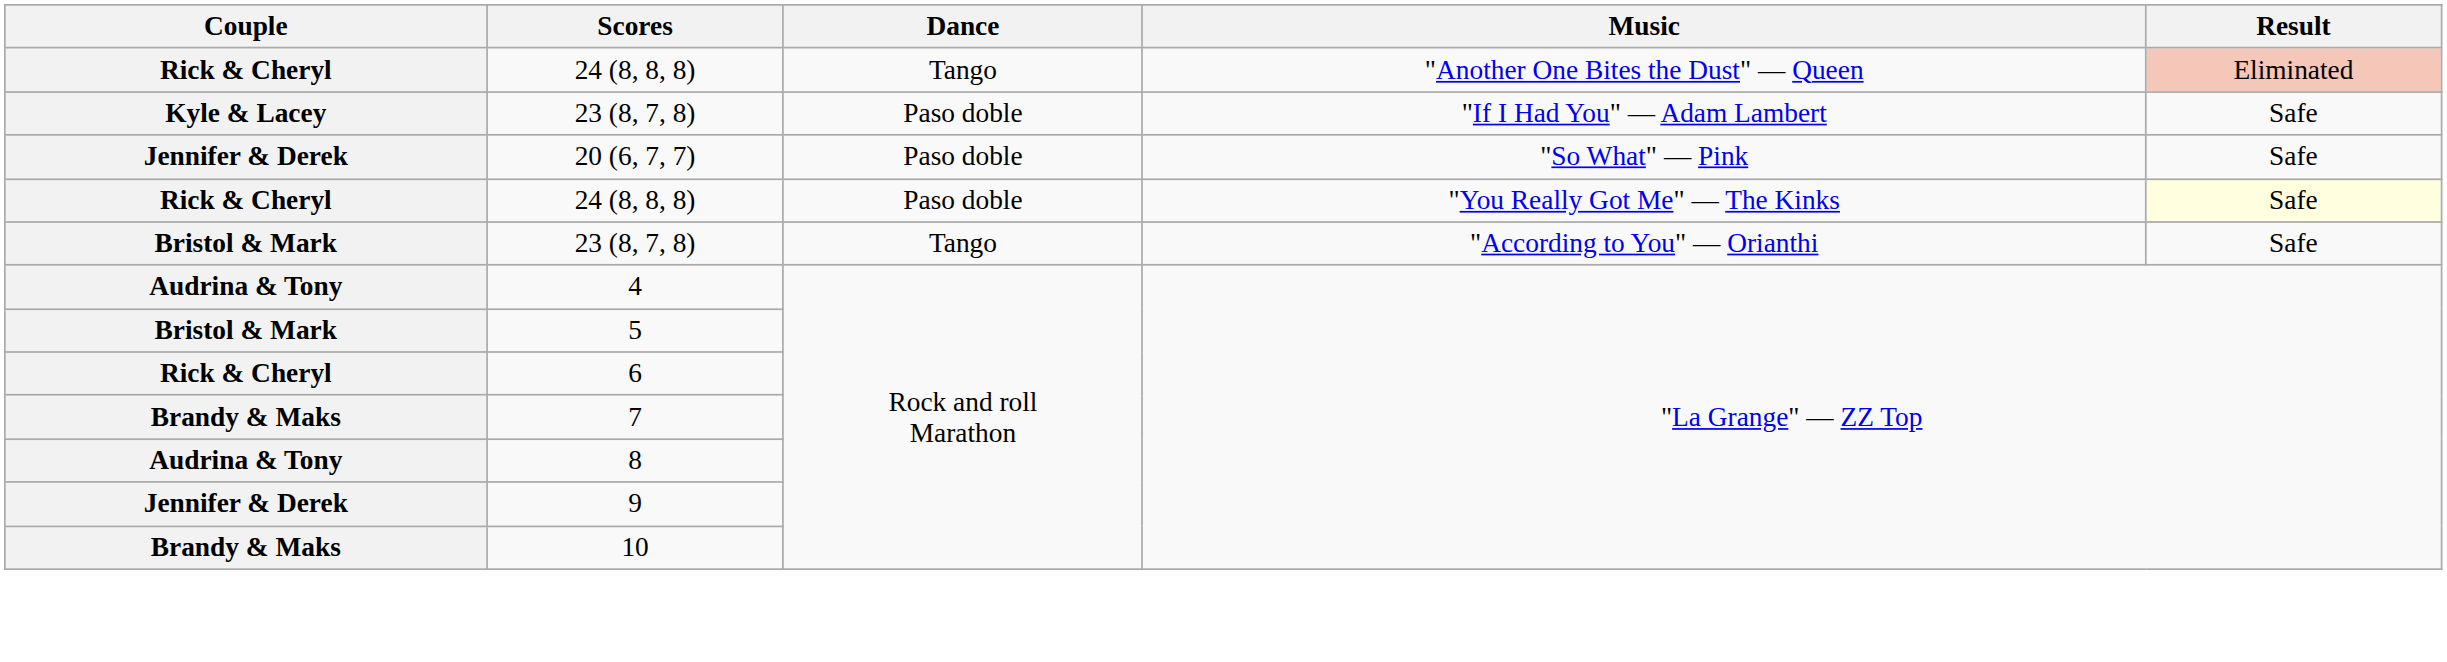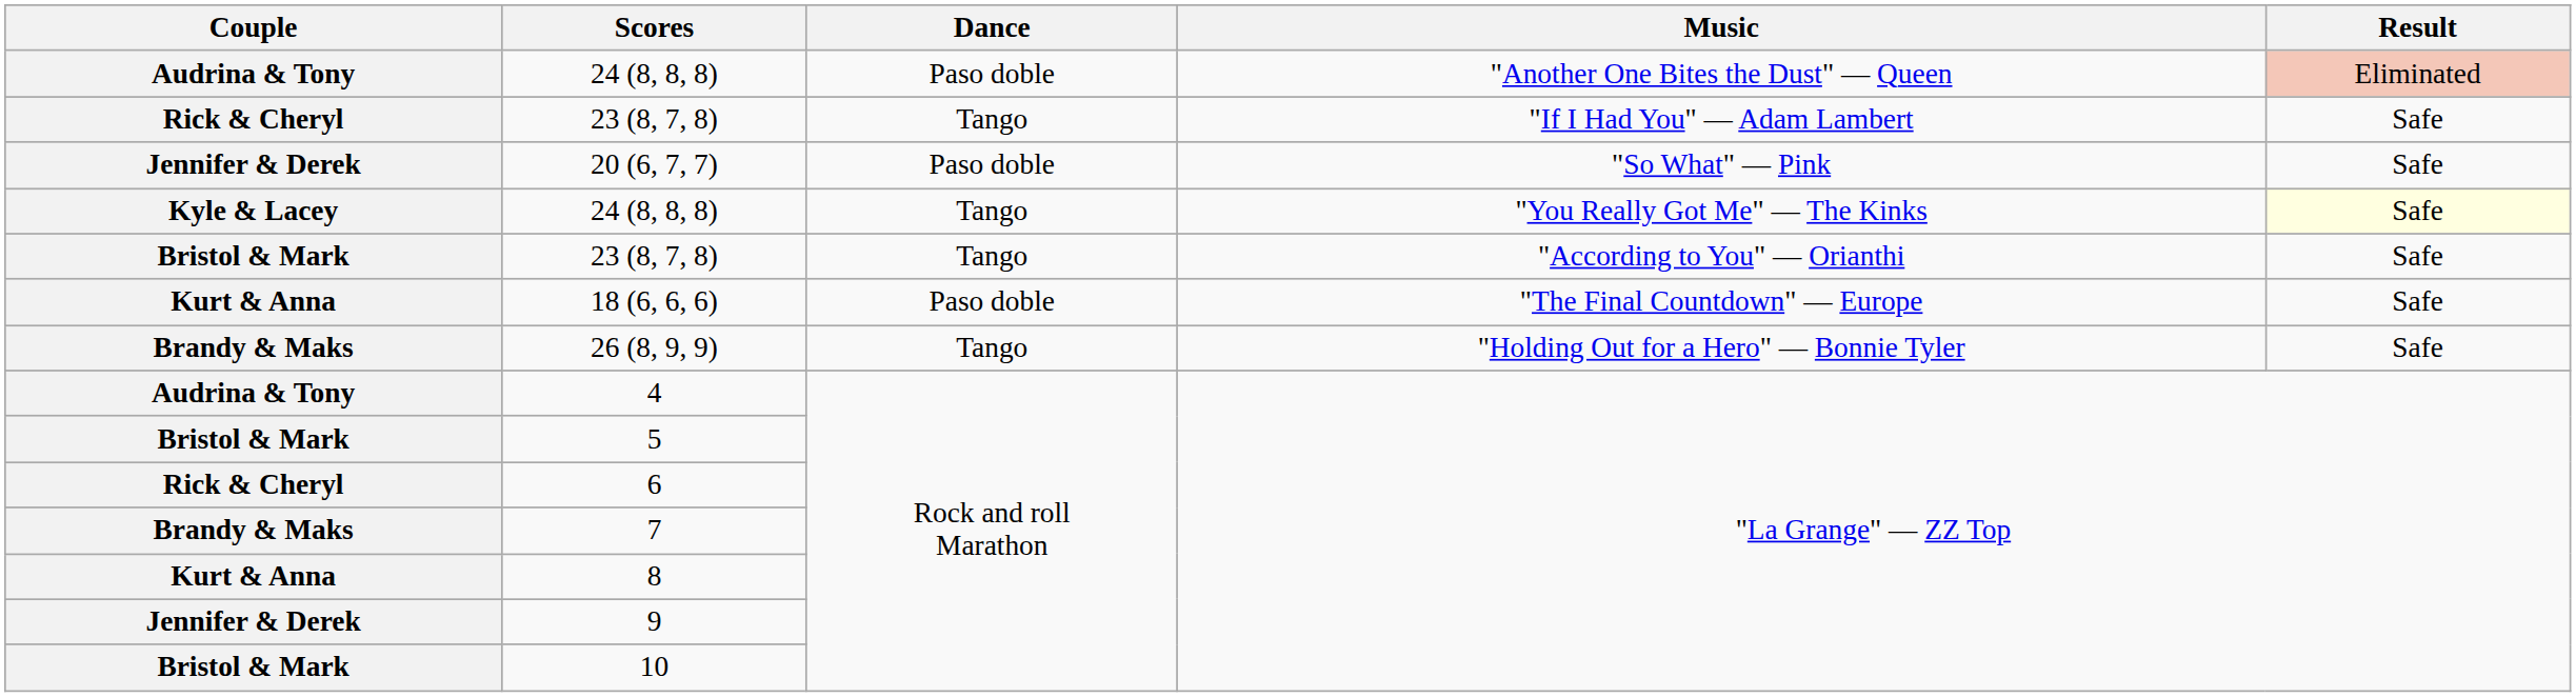24 (8, 8, 8) / "Another One Bites the Dust" — Queen | Couple: Rick & Cheryl -> Audrina & Tony
24 (8, 8, 8) / "Another One Bites the Dust" — Queen | Dance: Tango -> Paso doble
23 (8, 7, 8) / "If I Had You" — Adam Lambert | Couple: Kyle & Lacey -> Rick & Cheryl
23 (8, 7, 8) / "If I Had You" — Adam Lambert | Dance: Paso doble -> Tango
24 (8, 8, 8) / "You Really Got Me" — The Kinks | Couple: Rick & Cheryl -> Kyle & Lacey
24 (8, 8, 8) / "You Really Got Me" — The Kinks | Dance: Paso doble -> Tango
+ row: Kurt & Anna | 18 (6, 6, 6) | Paso doble | "The Final Countdown" — Europe | Safe
+ row: Brandy & Maks | 26 (8, 9, 9) | Tango | "Holding Out for a Hero" — Bonnie Tyler | Safe
8 | Couple: Audrina & Tony -> Kurt & Anna
10 | Couple: Brandy & Maks -> Bristol & Mark
